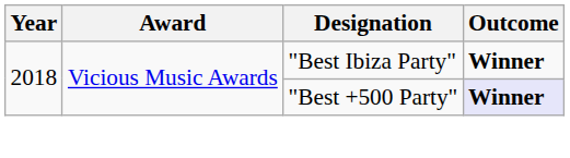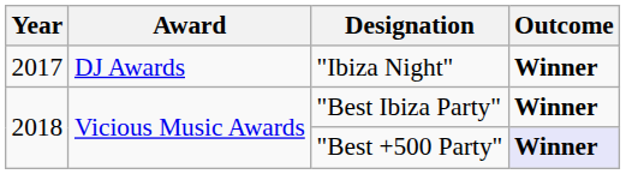+ row: 2017 | DJ Awards | "Ibiza Night" | Winner
